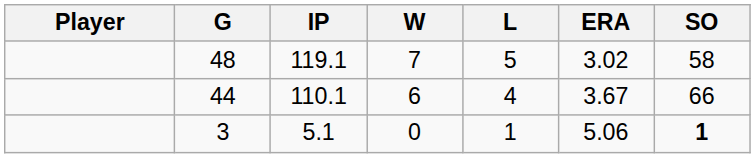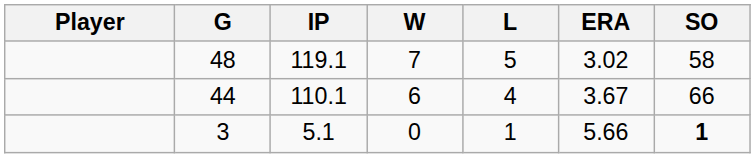3 | ERA: 5.06 -> 5.66
